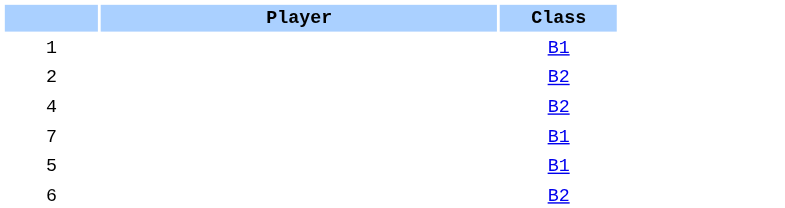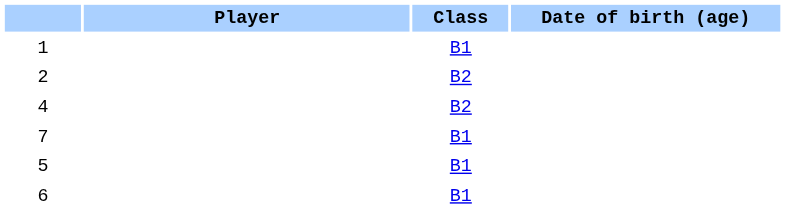+ column: Date of birth (age)
6 | Class: B2 -> B1
